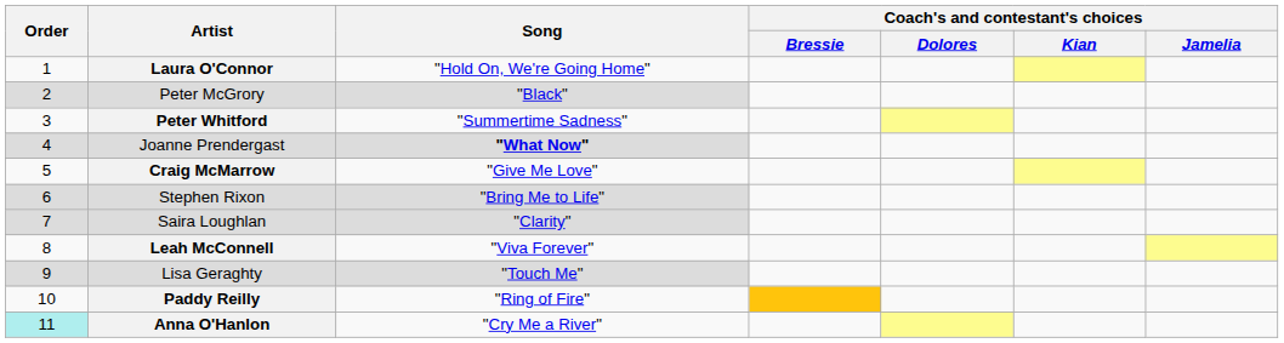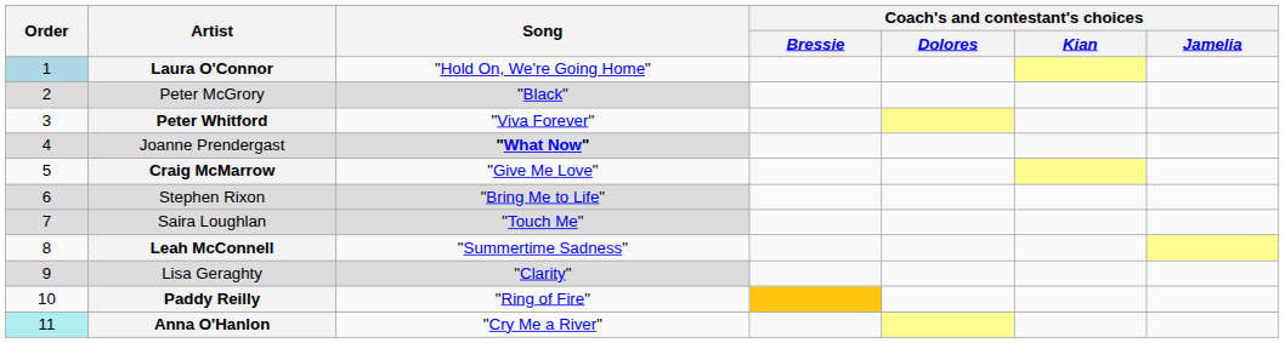Laura O'Connor | Order: no background -> lightblue background
Peter Whitford | Song: "Summertime Sadness" -> "Viva Forever"
Saira Loughlan | Song: "Clarity" -> "Touch Me"
Leah McConnell | Song: "Viva Forever" -> "Summertime Sadness"
Lisa Geraghty | Song: "Touch Me" -> "Clarity"
